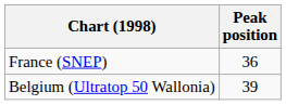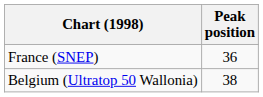Belgium (Ultratop 50 Wallonia) | Peak position: 39 -> 38
